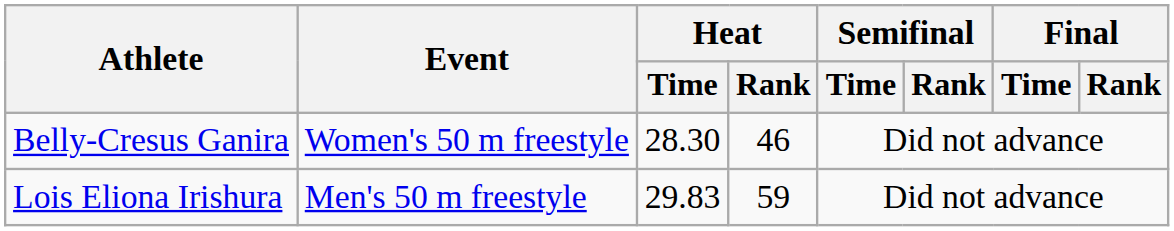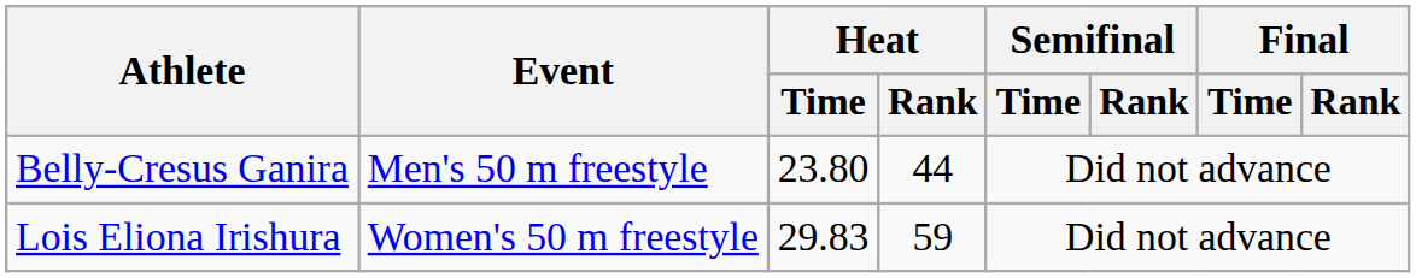Belly-Cresus Ganira | Event: Women's 50 m freestyle -> Men's 50 m freestyle
Belly-Cresus Ganira | Heat / Time: 28.30 -> 23.80
Belly-Cresus Ganira | Heat / Rank: 46 -> 44
Lois Eliona Irishura | Event: Men's 50 m freestyle -> Women's 50 m freestyle
